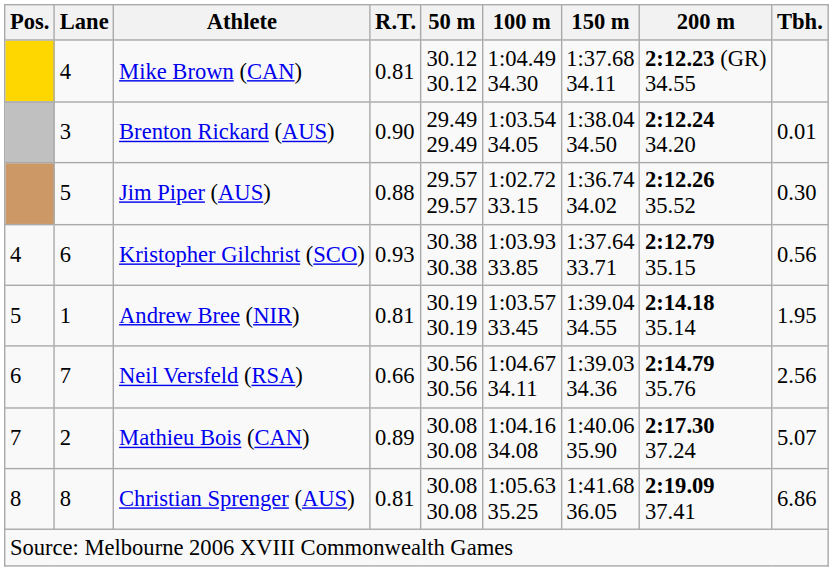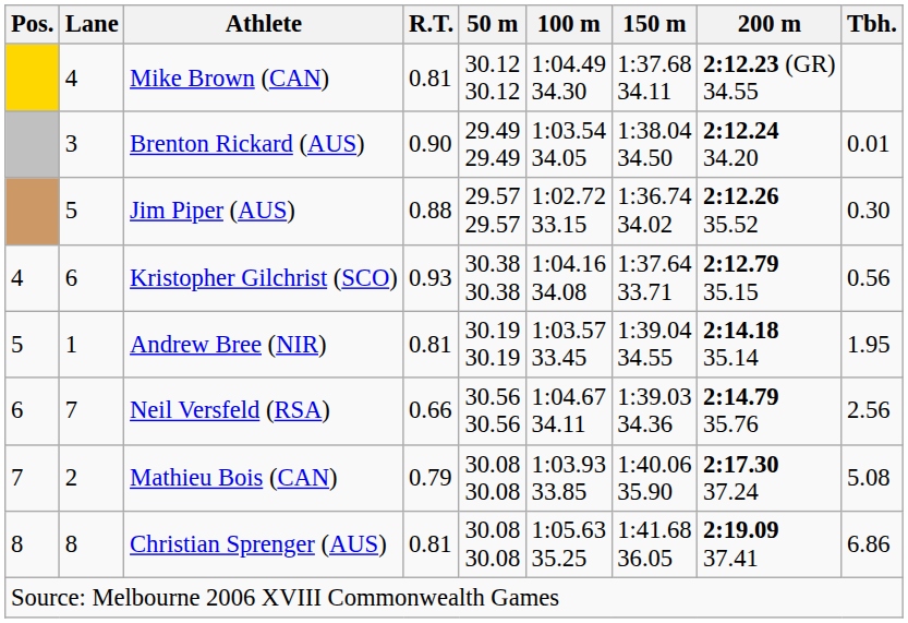Kristopher Gilchrist (SCO) | 100 m: 1:03.93 33.85 -> 1:04.16 34.08
Mathieu Bois (CAN) | R.T.: 0.89 -> 0.79
Mathieu Bois (CAN) | 100 m: 1:04.16 34.08 -> 1:03.93 33.85
Mathieu Bois (CAN) | Tbh.: 5.07 -> 5.08
